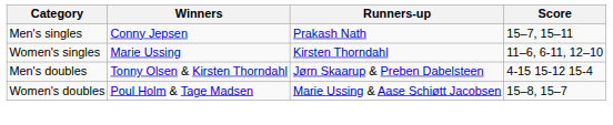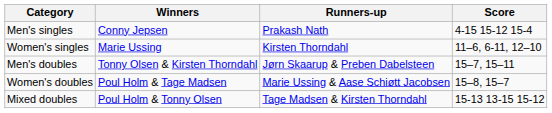Men's singles | Score: 15–7, 15–11 -> 4-15 15-12 15-4
Men's doubles | Score: 4-15 15-12 15-4 -> 15–7, 15–11
+ row: Mixed doubles | Poul Holm & Tonny Olsen | Tage Madsen & Kirsten Thorndahl | 15-13 13-15 15-12
